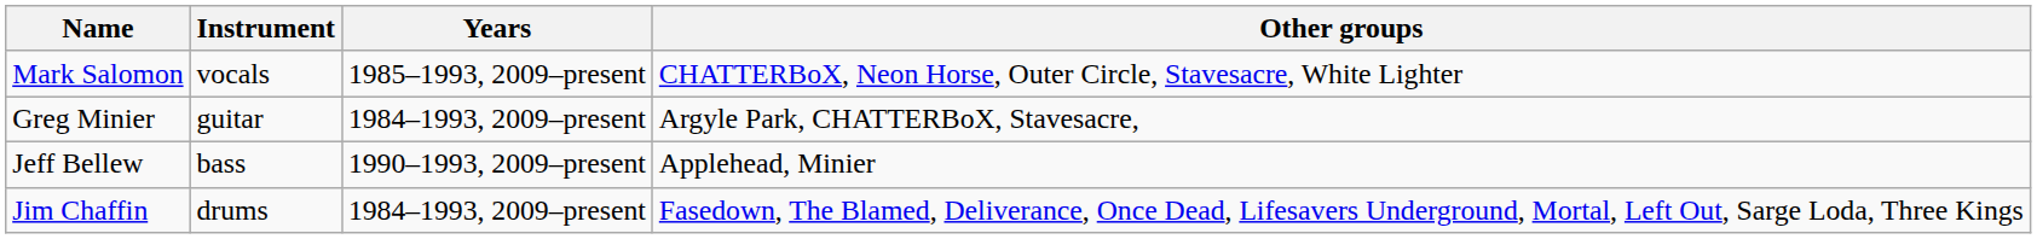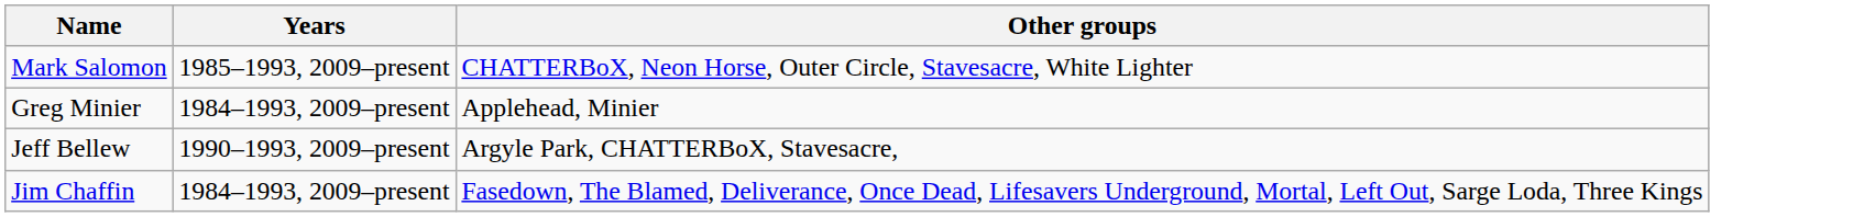- column: Instrument | vocals | guitar | bass | drums
Greg Minier | Other groups: Argyle Park, CHATTERBoX, Stavesacre, -> Applehead, Minier
Jeff Bellew | Other groups: Applehead, Minier -> Argyle Park, CHATTERBoX, Stavesacre,
